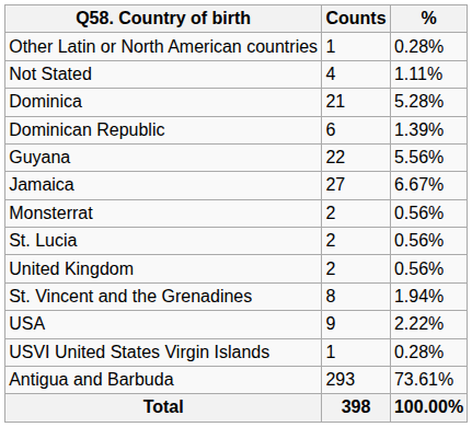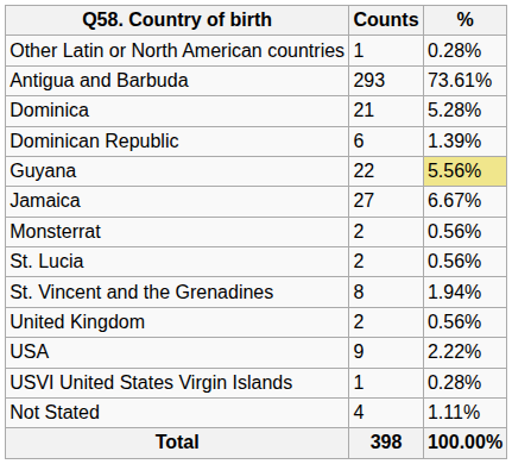rows swapped: Antigua and Barbuda <-> Not Stated
Guyana | %: no background -> khaki background
rows swapped: St. Vincent and the Grenadines <-> United Kingdom
